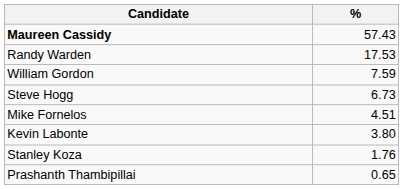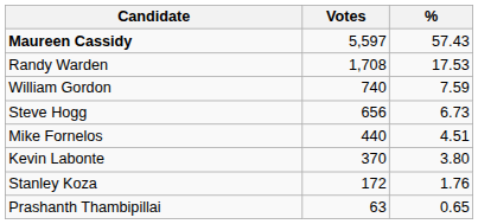+ column: Votes | 5,597 | 1,708 | 740 | 656 | 440 | 370 | 172 | 63
